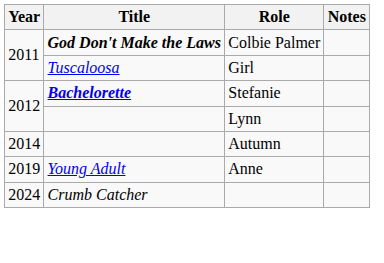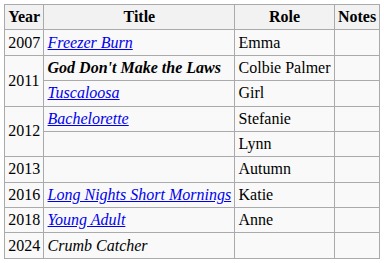+ row: 2007 | Freezer Burn | Emma
Stefanie | Title: bold -> normal
Autumn | Year: 2014 -> 2013
+ row: 2016 | Long Nights Short Mornings | Katie
Anne | Year: 2019 -> 2018
